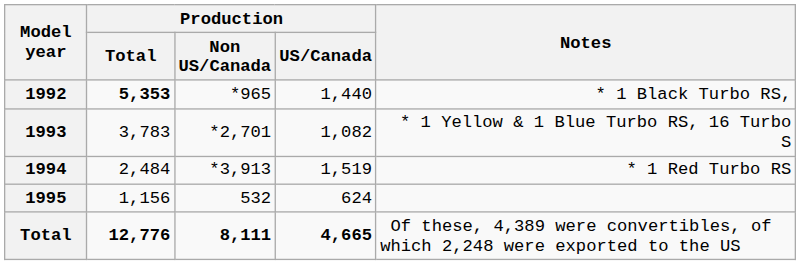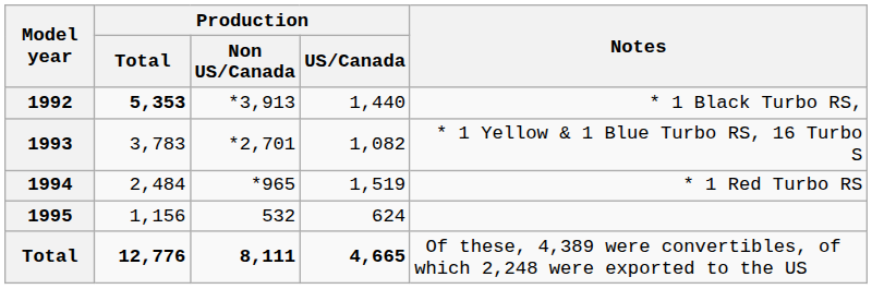1992 | Production / Non US/Canada: *965 -> *3,913
1994 | Production / Non US/Canada: *3,913 -> *965
